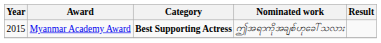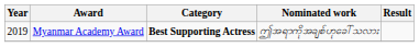Myanmar Academy Award | Year: 2015 -> 2019
